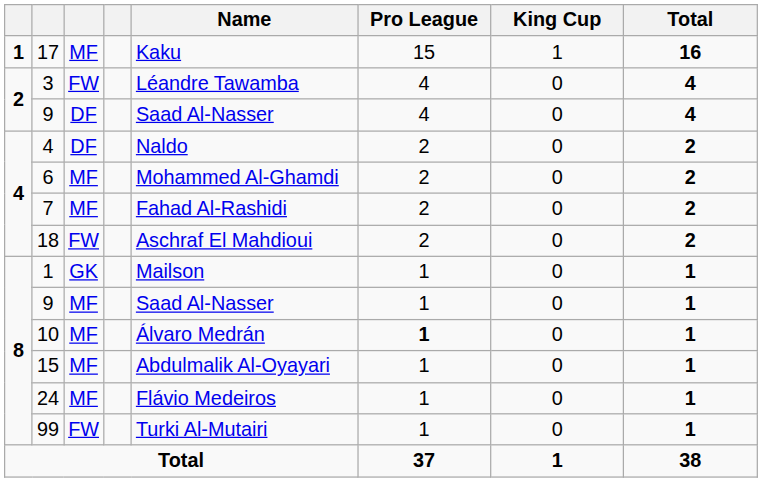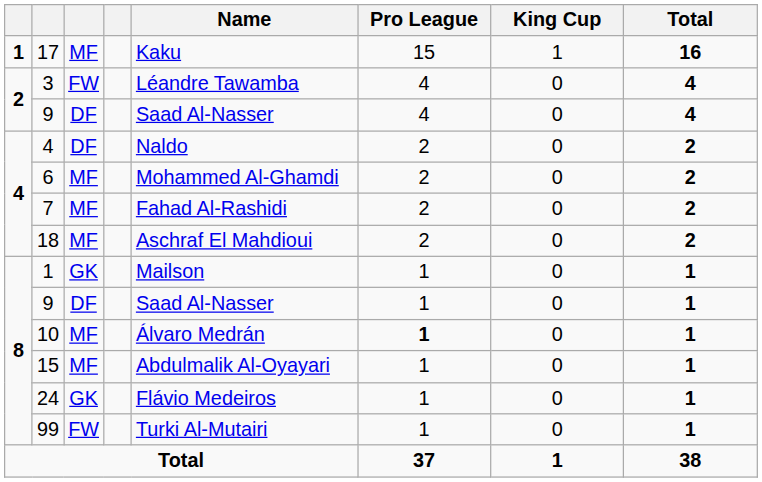18 | column 3: FW -> MF
8 / 9 | column 3: MF -> DF
24 | column 3: MF -> GK
